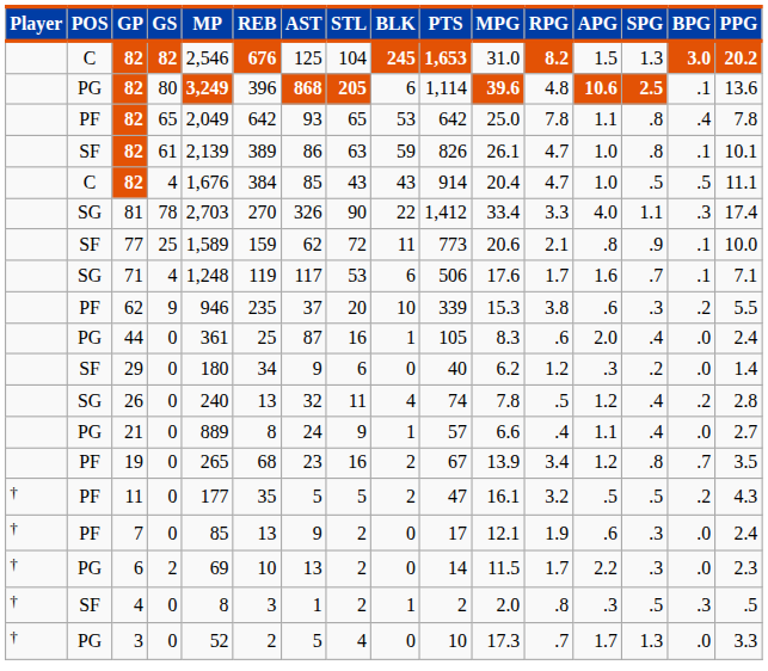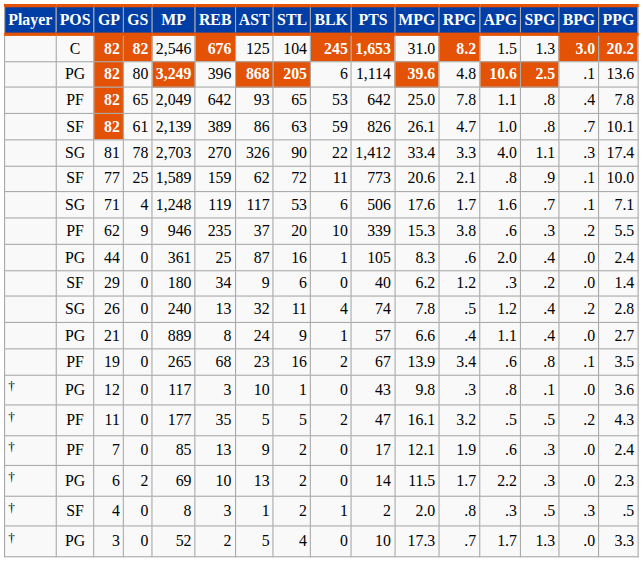82 / 61 | BPG: .1 -> .7
- row: C | 82 | 4 | 1,676 | 384 | 85 | 43 | 43 | 914 | 20.4 | 4.7 | 1.0 | .5 | .5 | 11.1
19 | APG: 1.2 -> .6
19 | BPG: .7 -> .1
+ row: † | PG | 12 | 0 | 117 | 3 | 10 | 1 | 0 | 43 | 9.8 | .3 | .8 | .1 | .0 | 3.6
